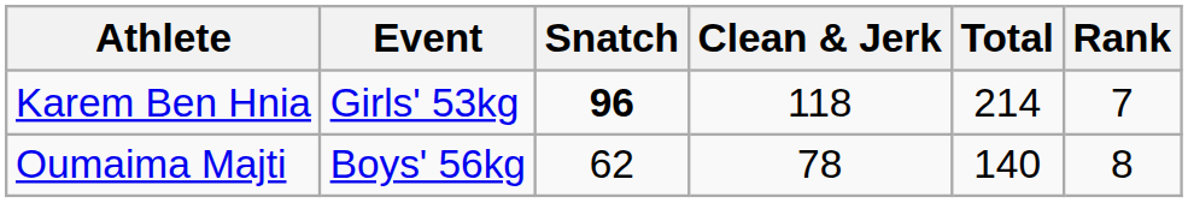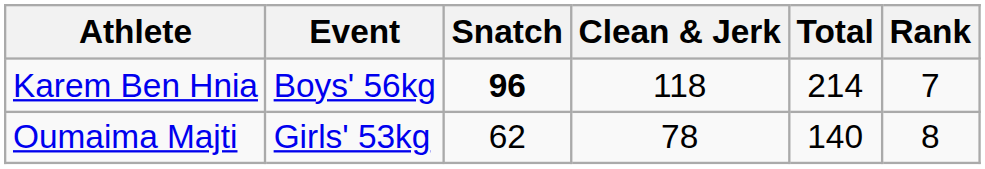Karem Ben Hnia | Event: Girls' 53kg -> Boys' 56kg
Oumaima Majti | Event: Boys' 56kg -> Girls' 53kg
